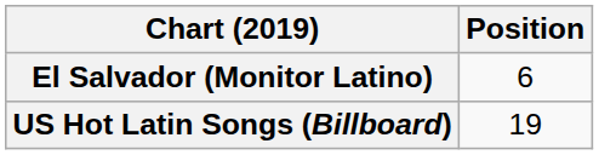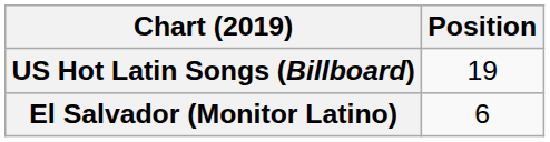rows swapped: El Salvador (Monitor Latino) <-> US Hot Latin Songs (Billboard)
